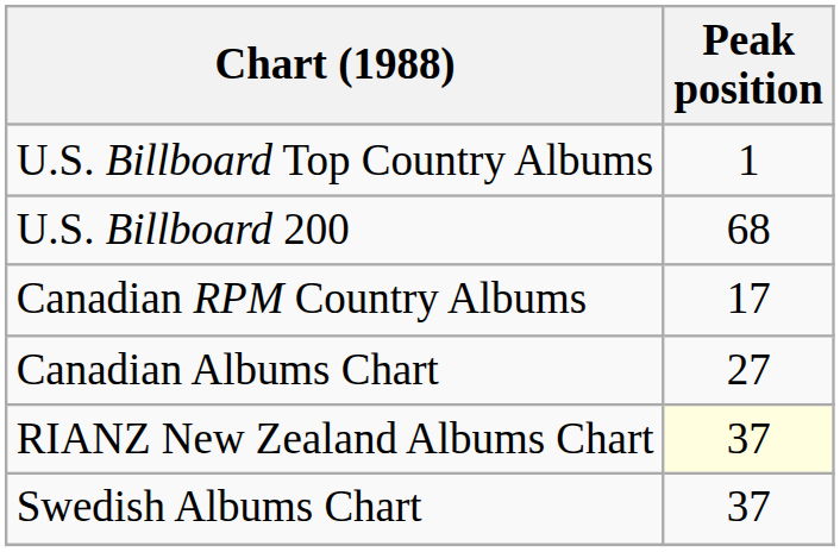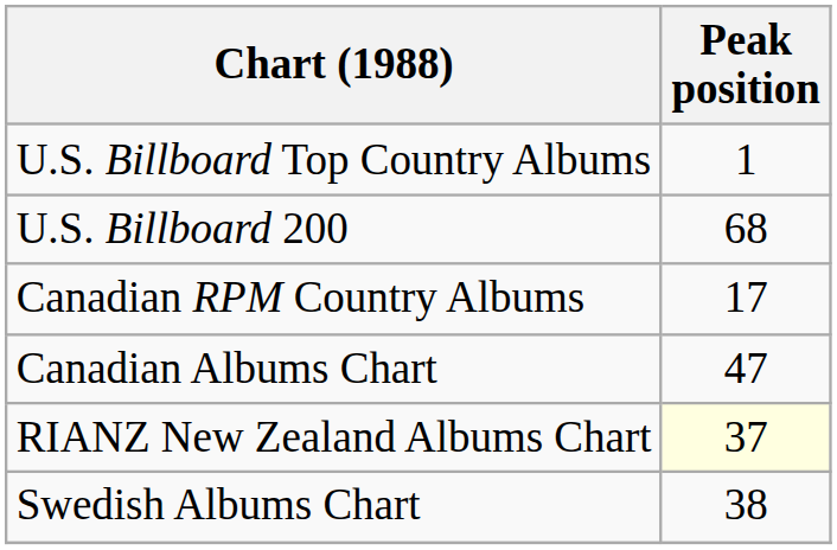Canadian Albums Chart | Peak position: 27 -> 47
Swedish Albums Chart | Peak position: 37 -> 38
